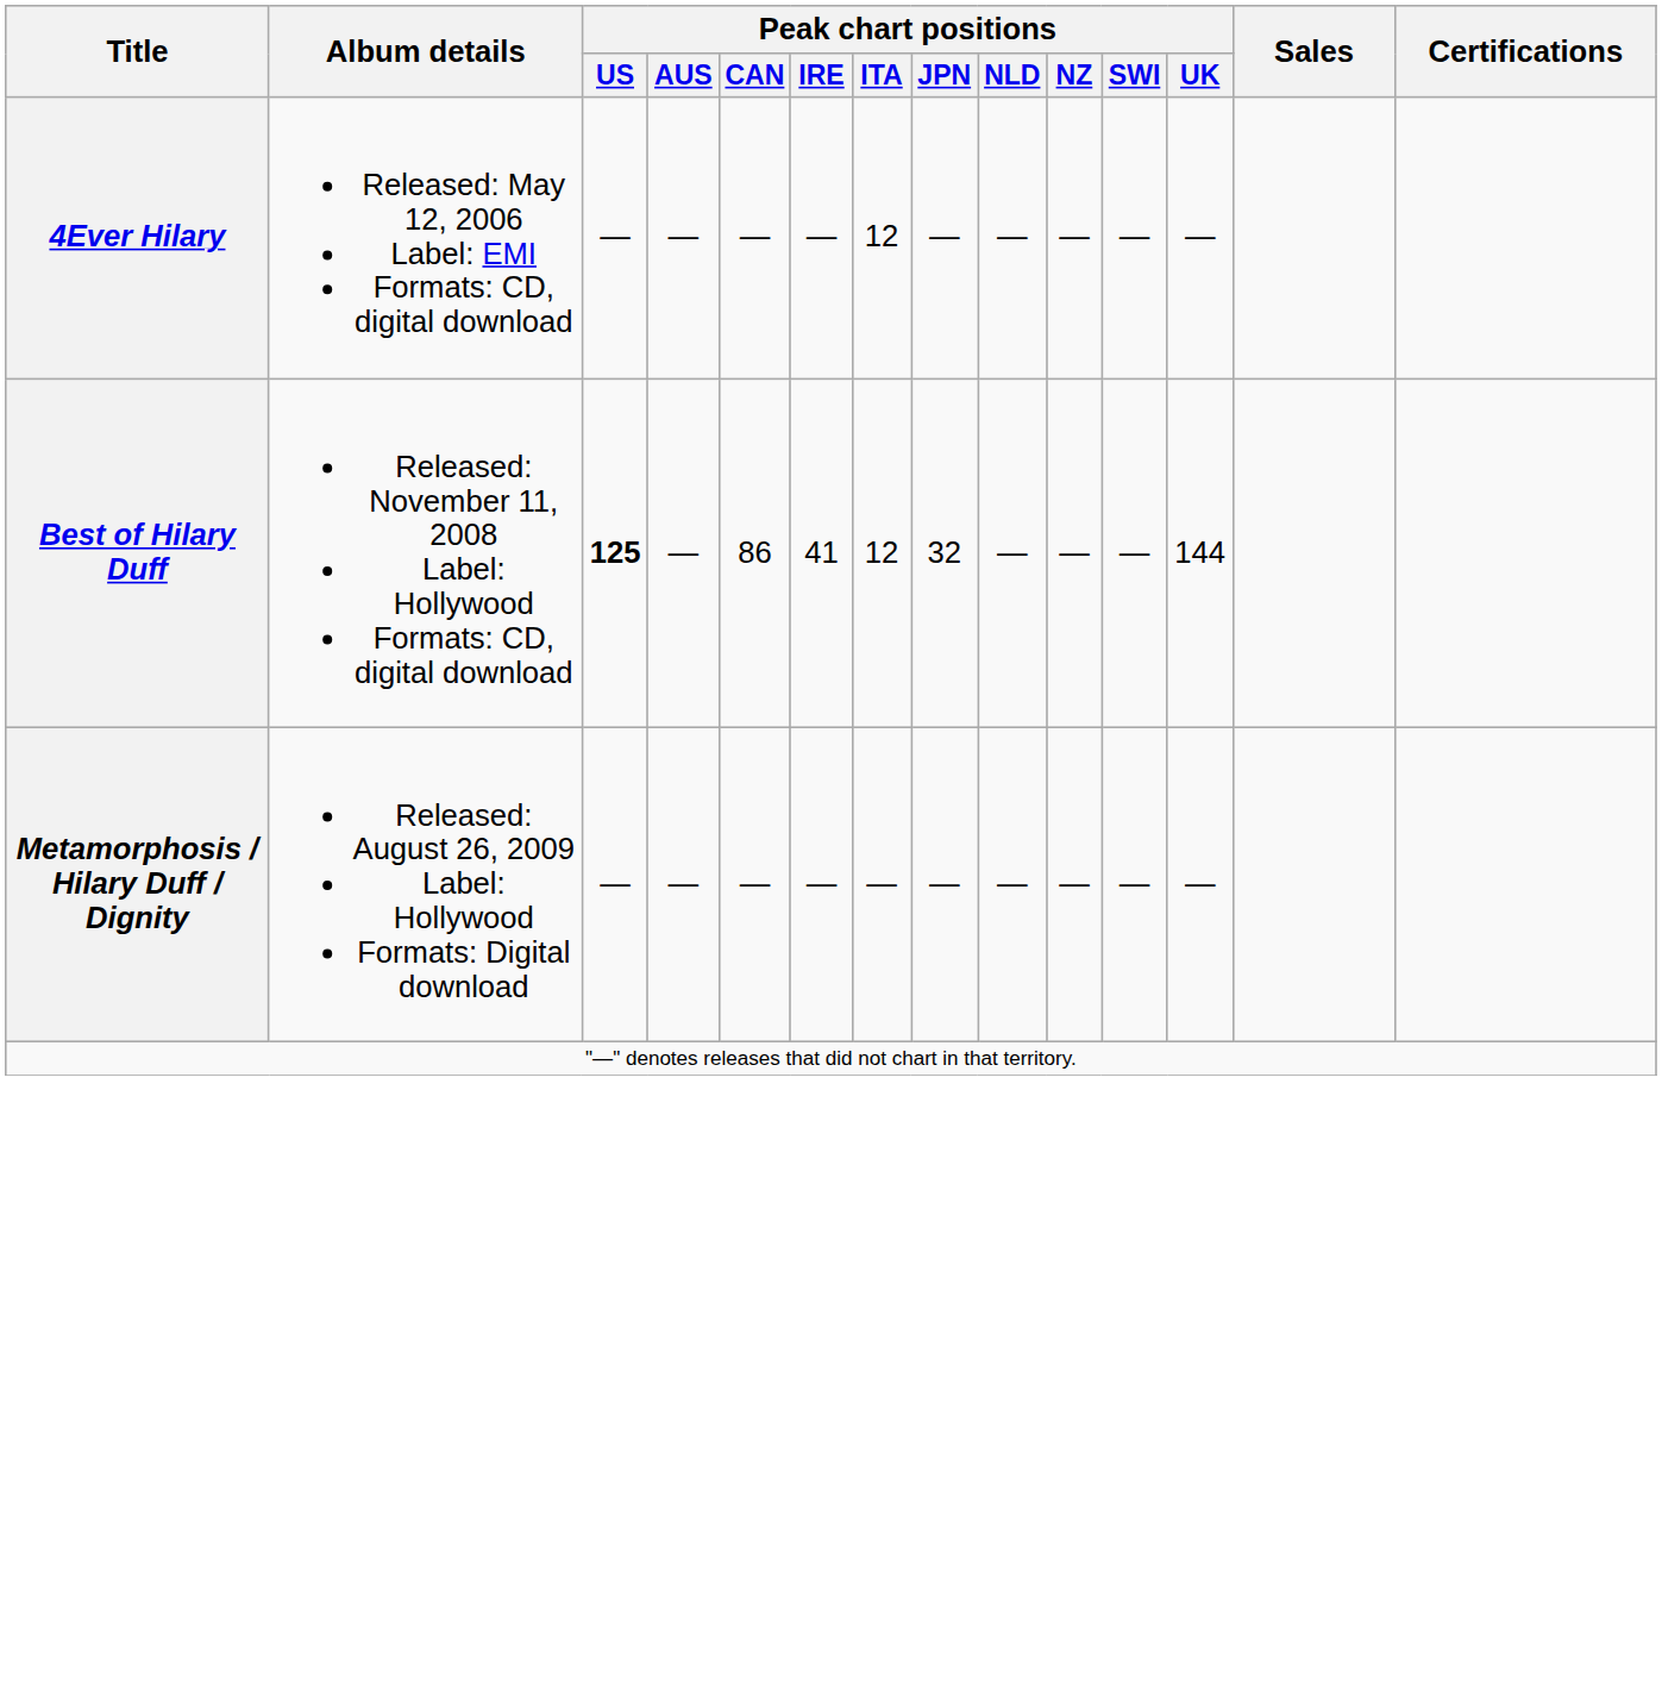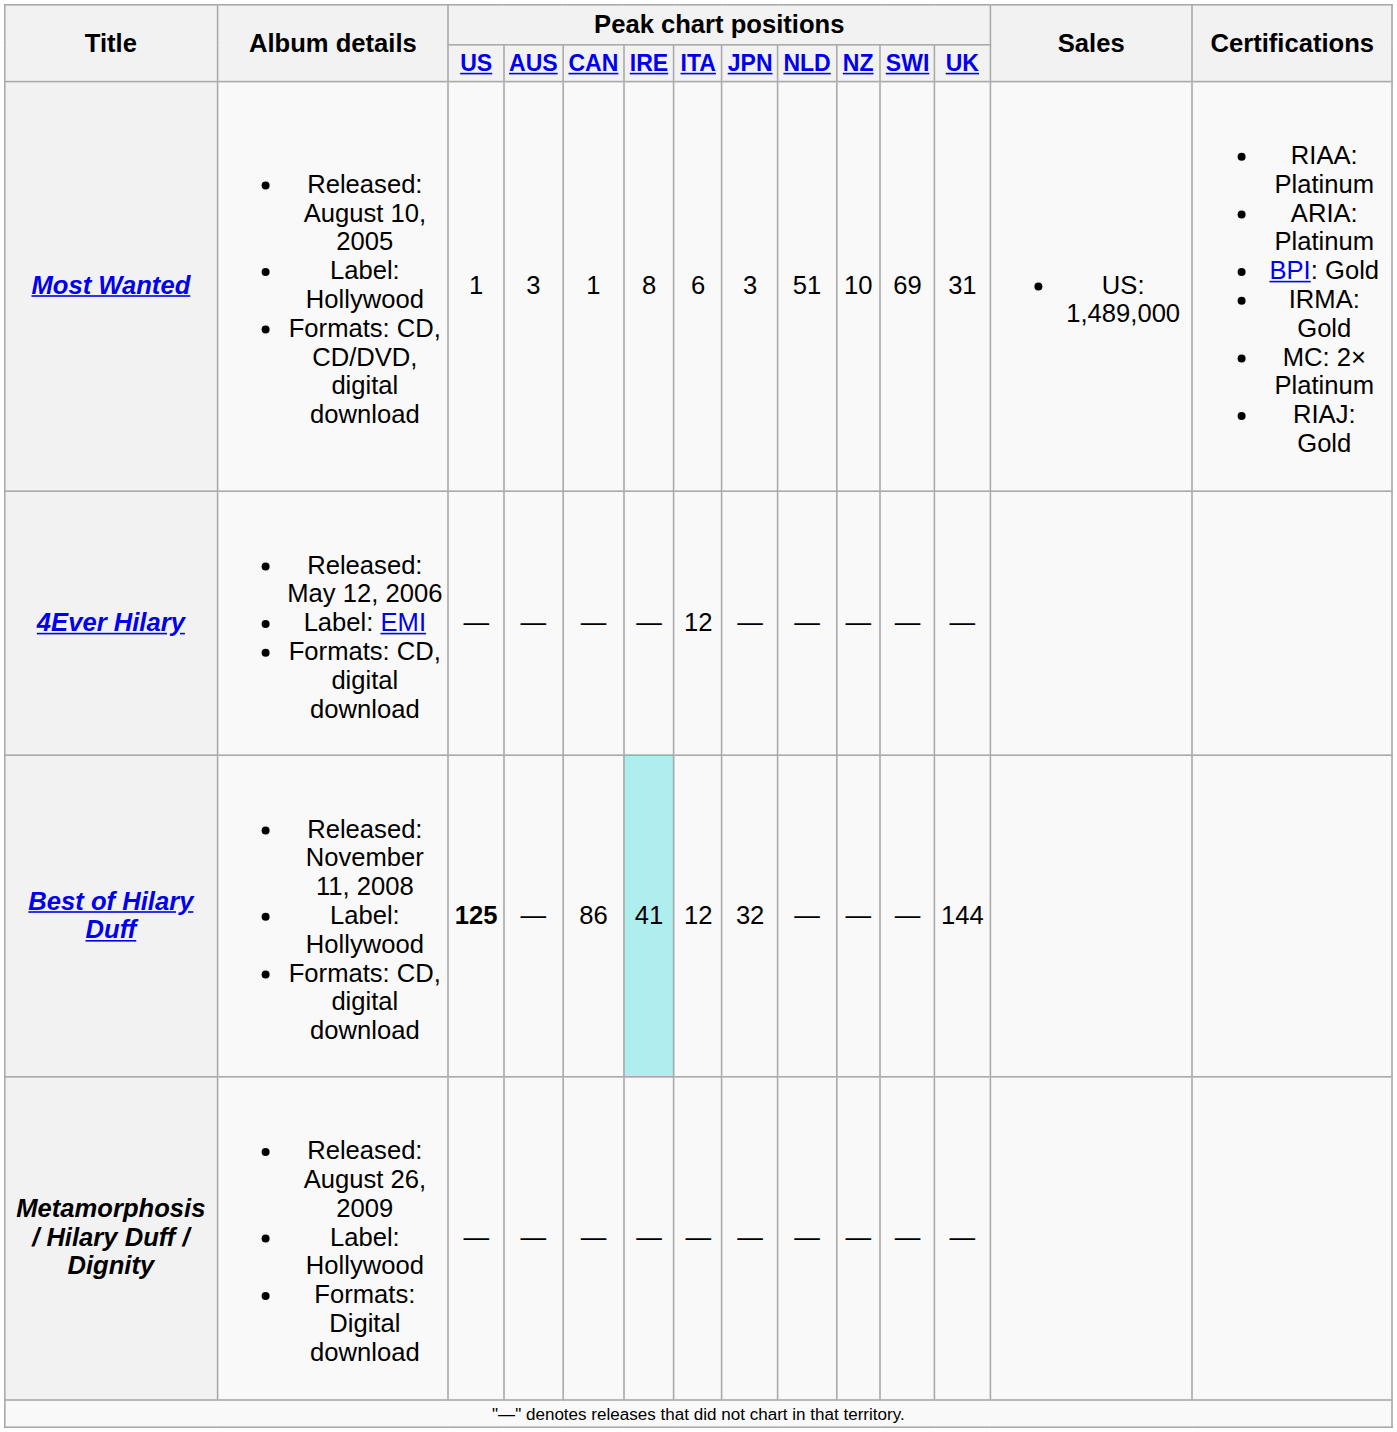+ row: Most Wanted | Released: August 10, 2005 Label: Hollywood Formats: CD, CD/DVD, digital download | 1 | 3 | 1 | 8 | 6 | 3 | 51 | 10 | 69 | 31 | US: 1,489,000 | RIAA: Platinum ARIA: Platinum BPI: Gold IRMA: Gold MC: 2× Platinum RIAJ: Gold
Best of Hilary Duff | Peak chart positions / IRE: no background -> paleturquoise background
